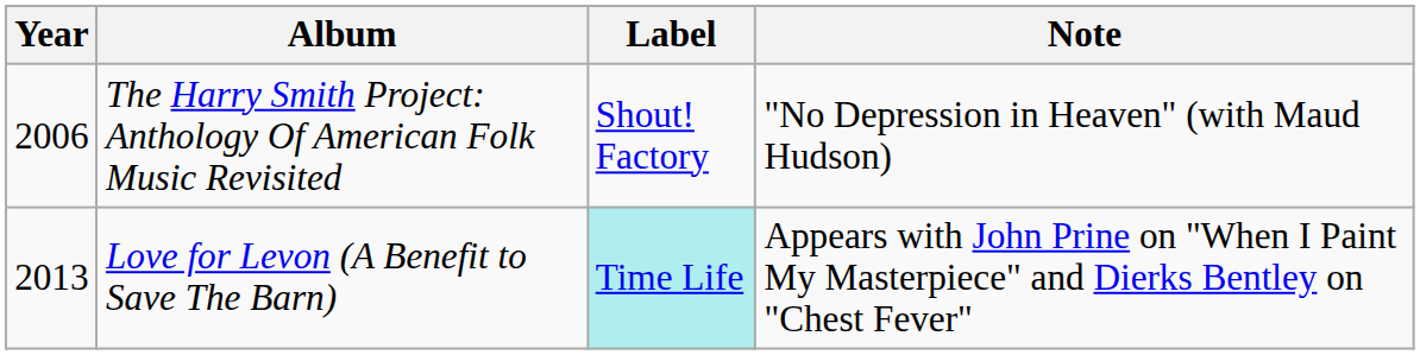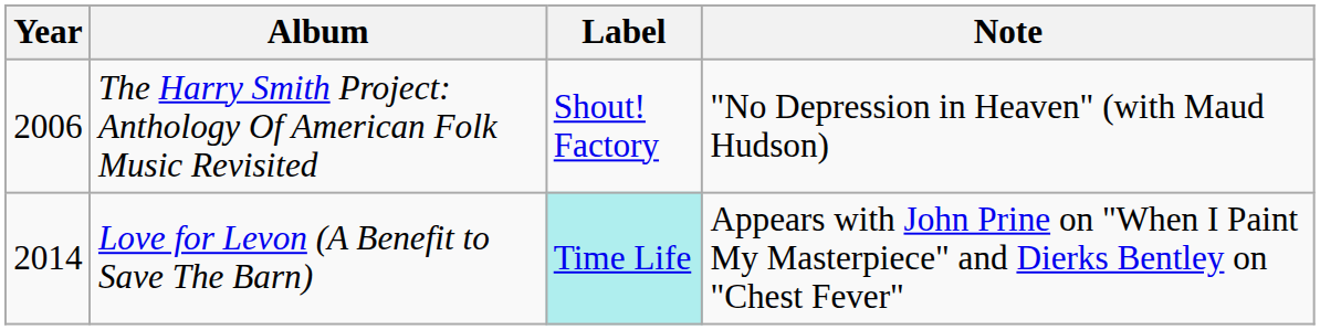Love for Levon (A Benefit to Save The Barn) | Year: 2013 -> 2014
